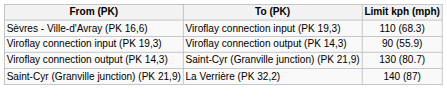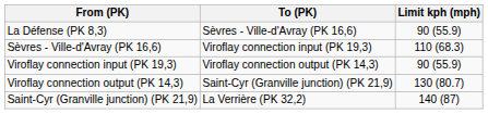+ row: La Défense (PK 8,3) | Sèvres - Ville-d'Avray (PK 16,6) | 90 (55.9)
